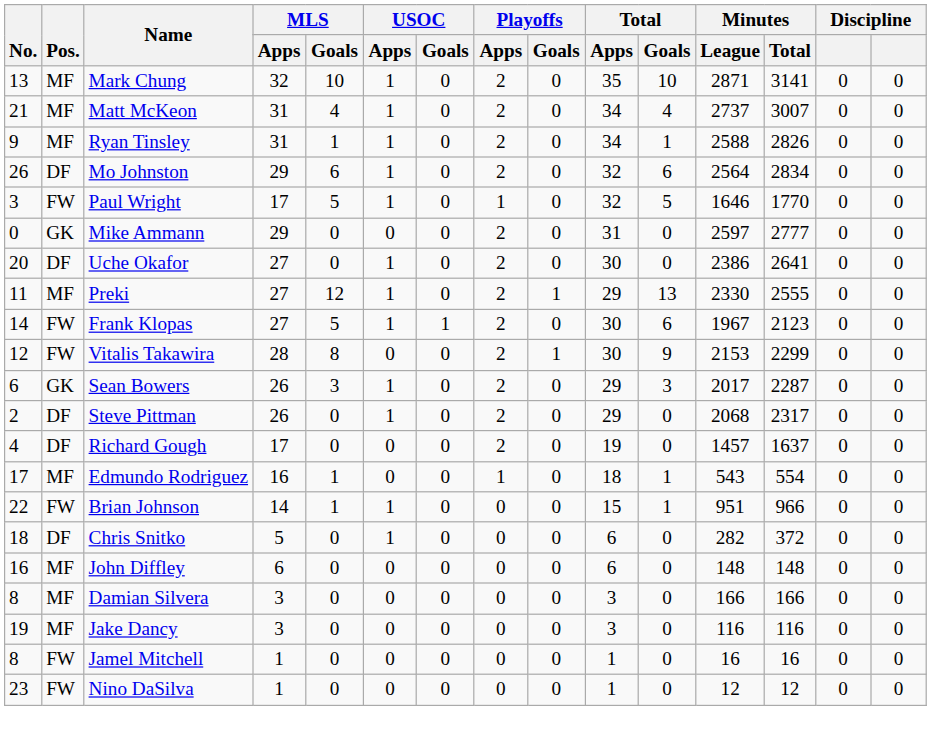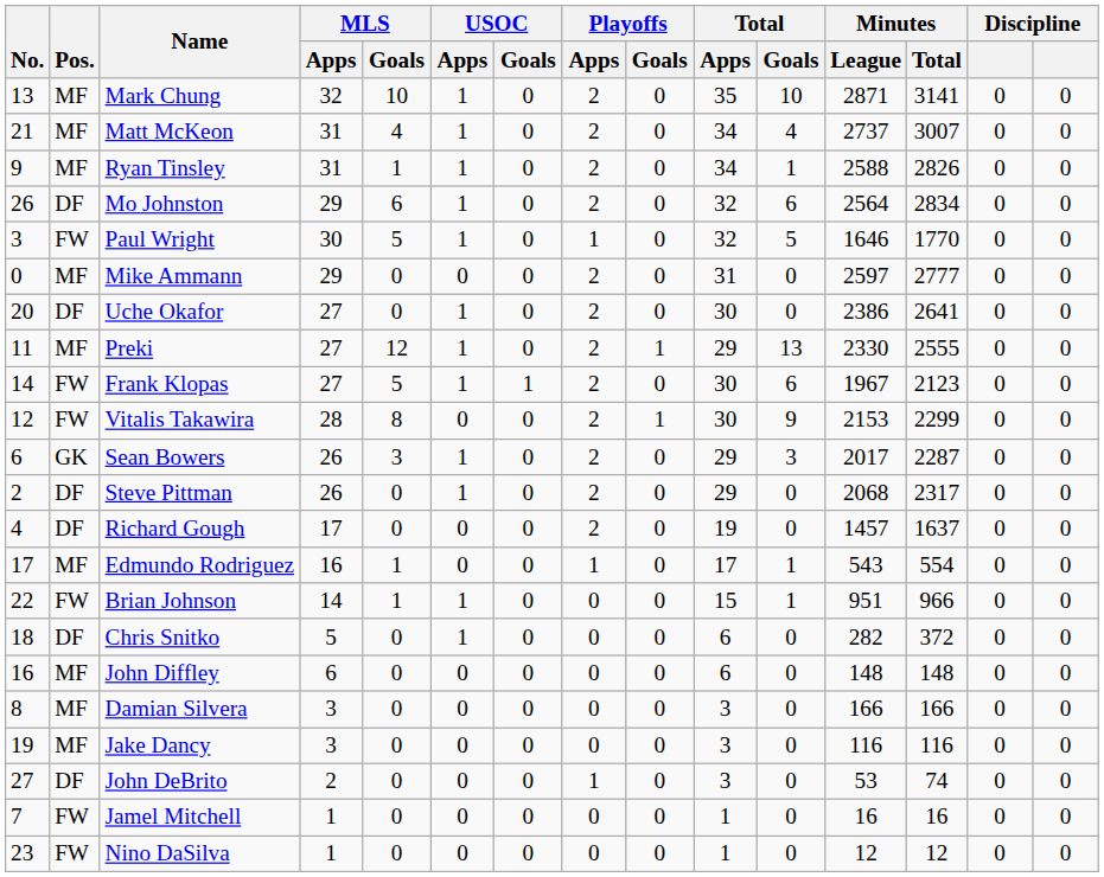Paul Wright | MLS / Apps: 17 -> 30
Mike Ammann | Pos.: GK -> MF
Edmundo Rodriguez | Total / Apps: 18 -> 17
+ row: 27 | DF | John DeBrito | 2 | 0 | 0 | 0 | 1 | 0 | 3 | 0 | 53 | 74 | 0 | 0
Jamel Mitchell | No.: 8 -> 7
